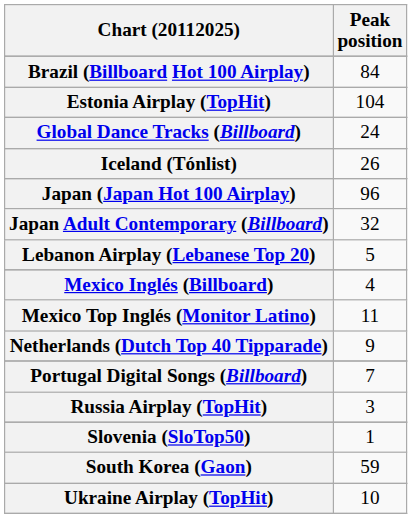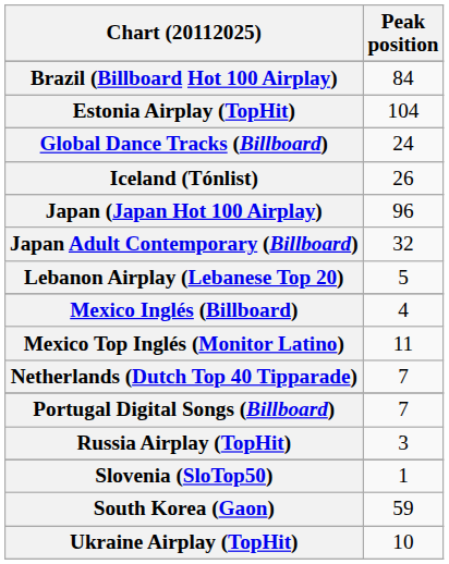Netherlands (Dutch Top 40 Tipparade) | Peak position: 9 -> 7
